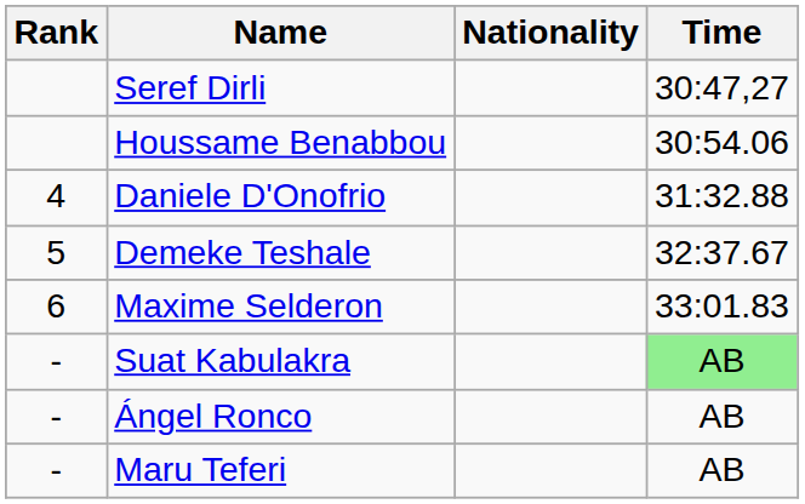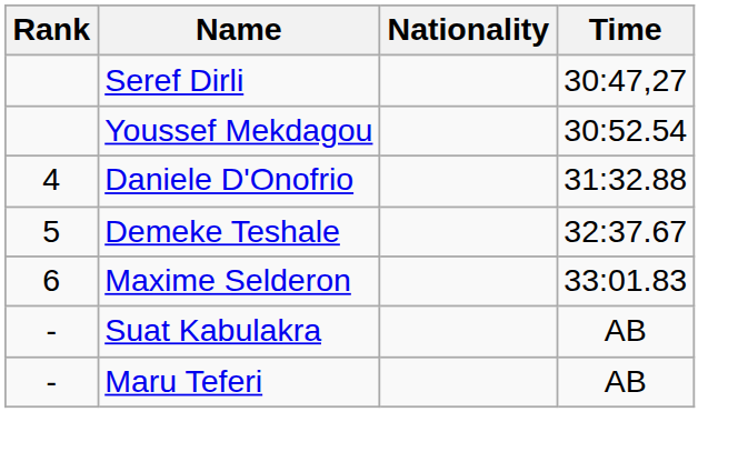+ row: Youssef Mekdagou | 30:52.54
- row: Houssame Benabbou | 30:54.06
Suat Kabulakra | Time: lightgreen background -> no background
- row: - | Ángel Ronco | AB
